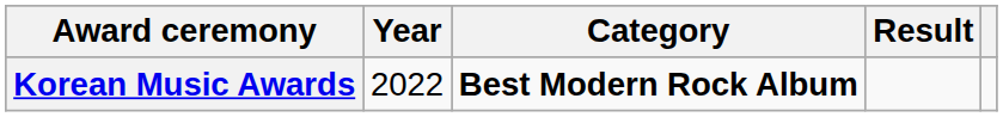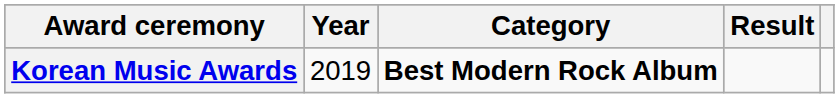Korean Music Awards | Year: 2022 -> 2019
